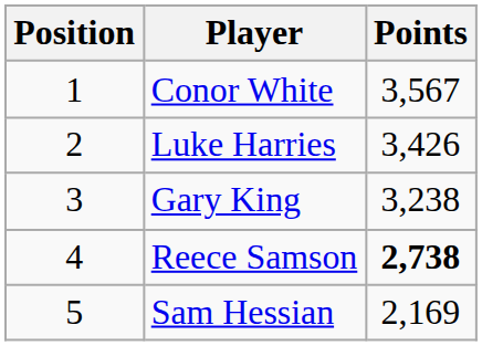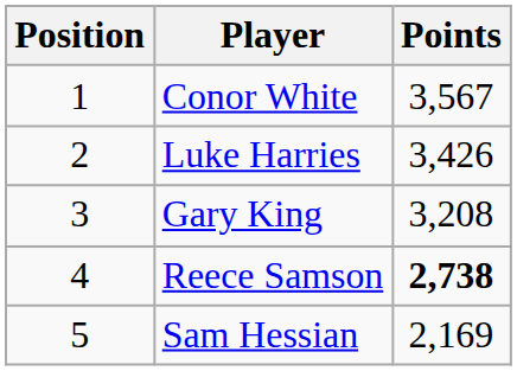Gary King | Points: 3,238 -> 3,208
